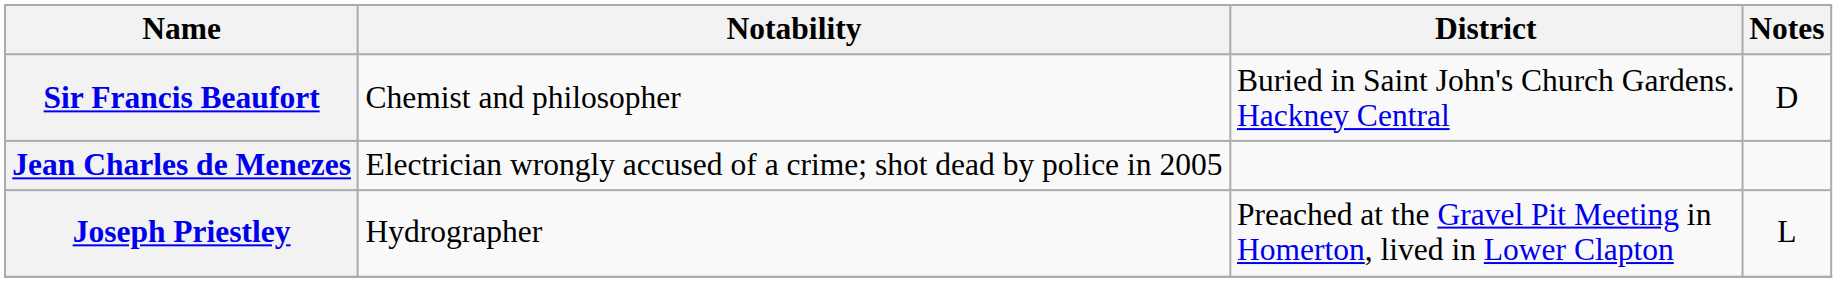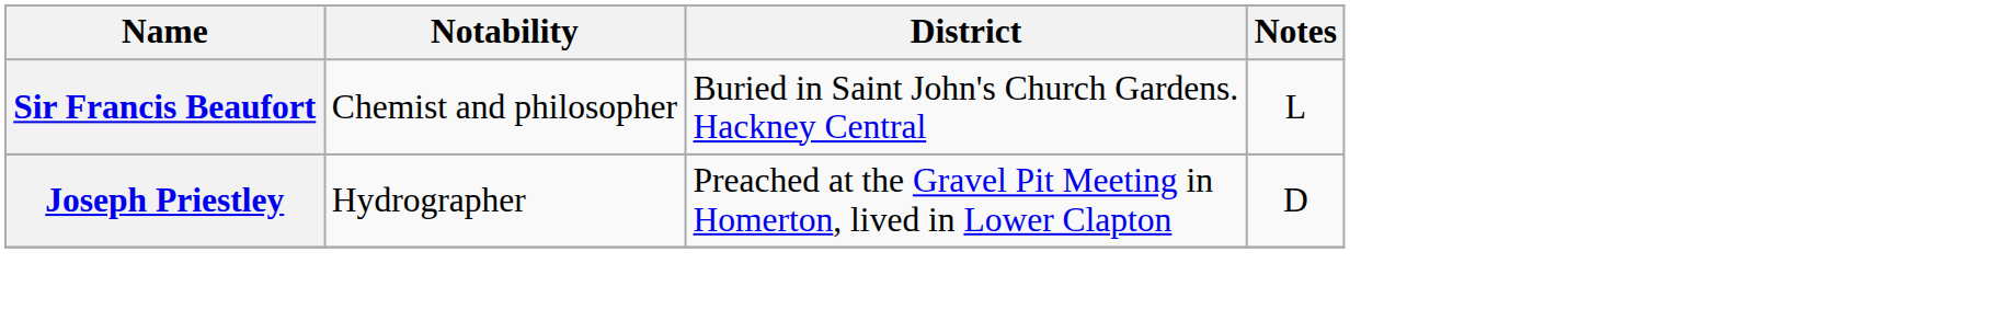Sir Francis Beaufort | Notes: D -> L
- row: Jean Charles de Menezes | Electrician wrongly accused of a crime; shot dead by police in 2005
Joseph Priestley | Notes: L -> D
